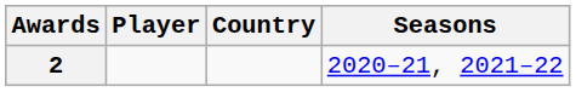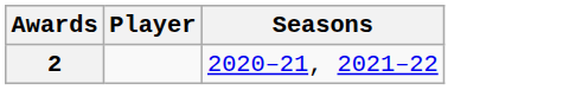- column: Country
